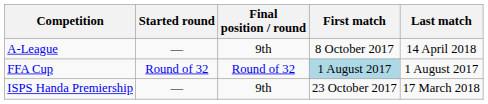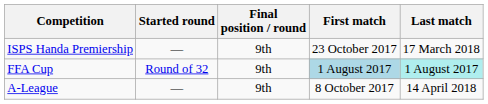rows swapped: A-League <-> ISPS Handa Premiership
FFA Cup | Final position / round: Round of 32 -> 9th
FFA Cup | Last match: no background -> paleturquoise background
